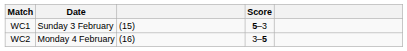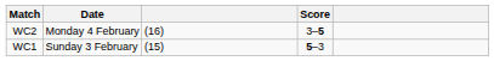rows swapped: WC1 <-> WC2
